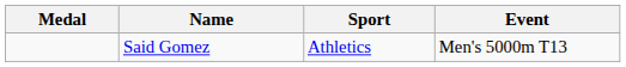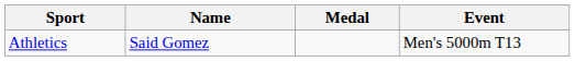columns swapped: Medal <-> Sport
